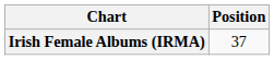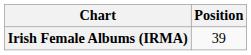Irish Female Albums (IRMA) | Position: 37 -> 39
